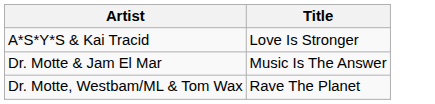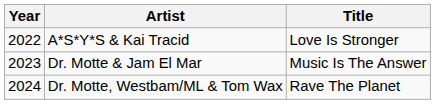+ column: Year | 2022 | 2023 | 2024
